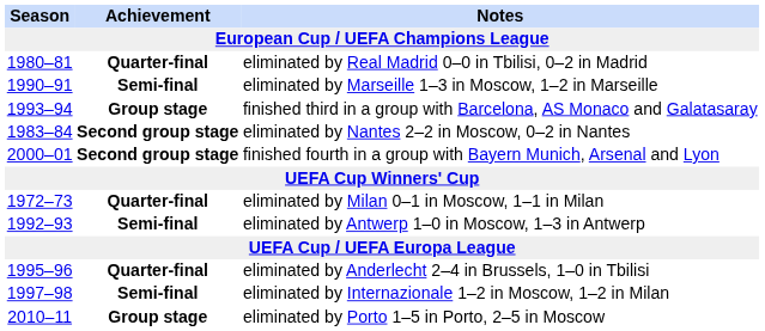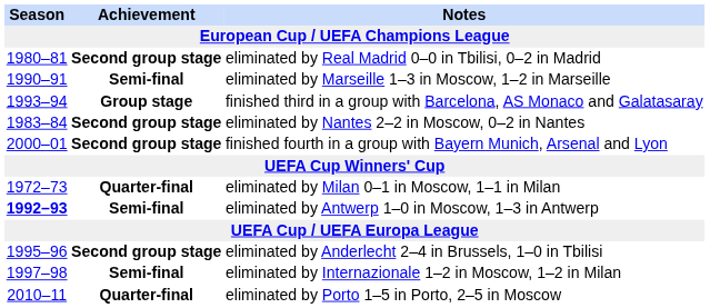eliminated by Real Madrid 0–0 in Tbilisi, 0–2 in Madrid | Achievement: Quarter-final -> Second group stage
eliminated by Antwerp 1–0 in Moscow, 1–3 in Antwerp | Season: normal -> bold
eliminated by Anderlecht 2–4 in Brussels, 1–0 in Tbilisi | Achievement: Quarter-final -> Second group stage
eliminated by Porto 1–5 in Porto, 2–5 in Moscow | Achievement: Group stage -> Quarter-final
